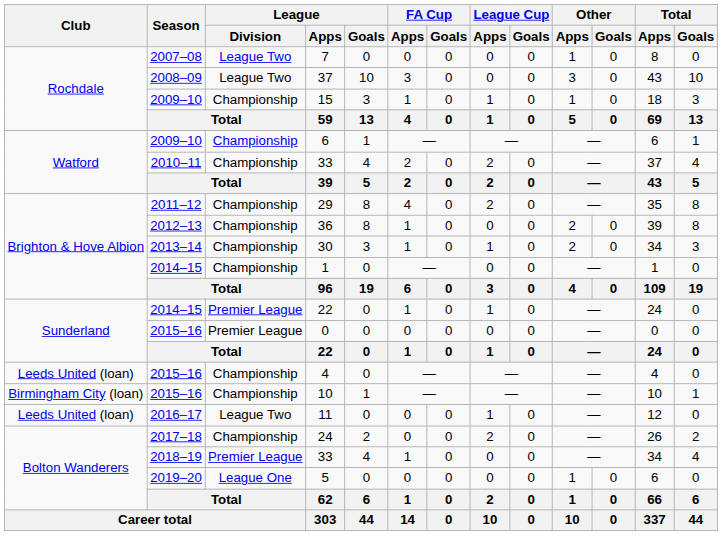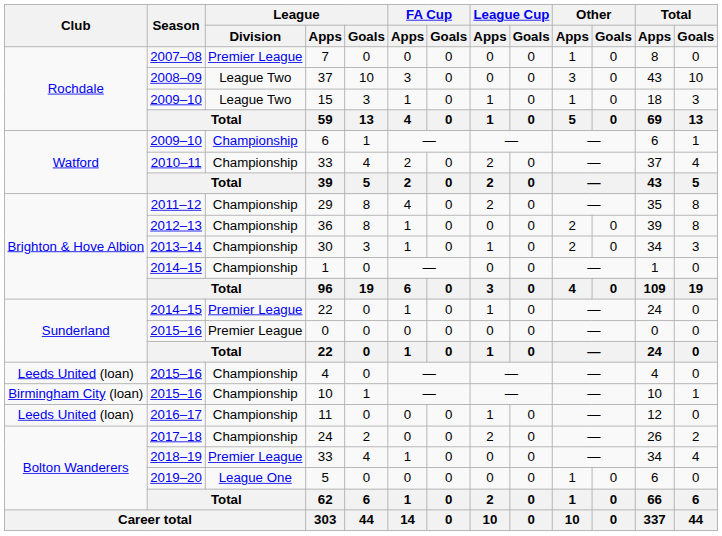7 | League / Division: League Two -> Premier League
15 | League / Division: Championship -> League Two
11 | League / Division: League Two -> Championship
